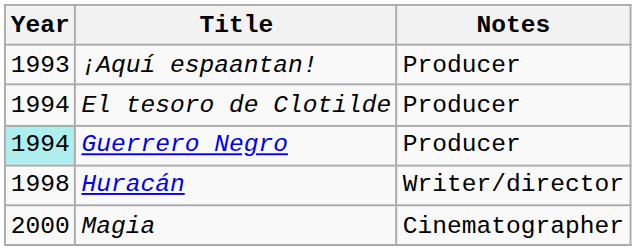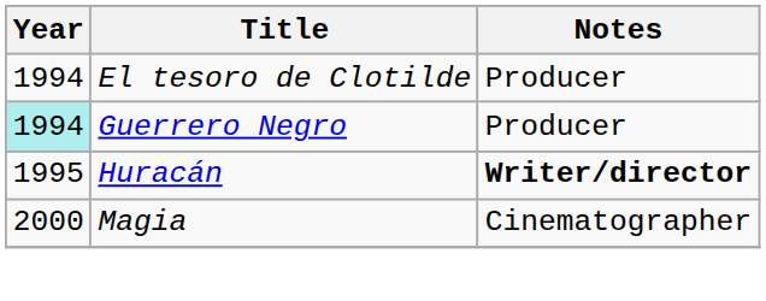- row: 1993 | ¡Aquí espaantan! | Producer
Huracán | Year: 1998 -> 1995
Huracán | Notes: normal -> bold
